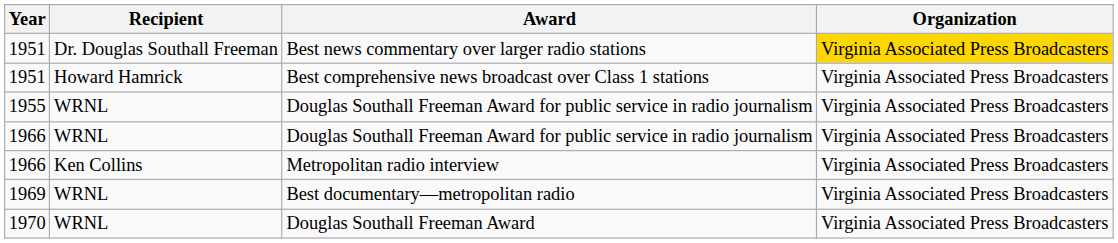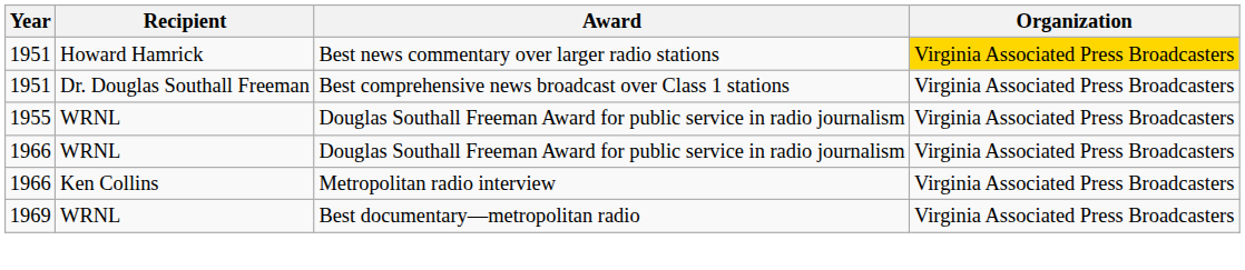Best news commentary over larger radio stations | Recipient: Dr. Douglas Southall Freeman -> Howard Hamrick
Best comprehensive news broadcast over Class 1 stations | Recipient: Howard Hamrick -> Dr. Douglas Southall Freeman
- row: 1970 | WRNL | Douglas Southall Freeman Award | Virginia Associated Press Broadcasters
